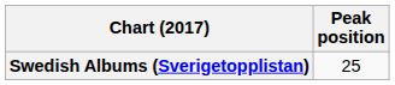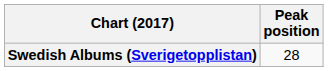Swedish Albums (Sverigetopplistan) | Peak position: 25 -> 28
